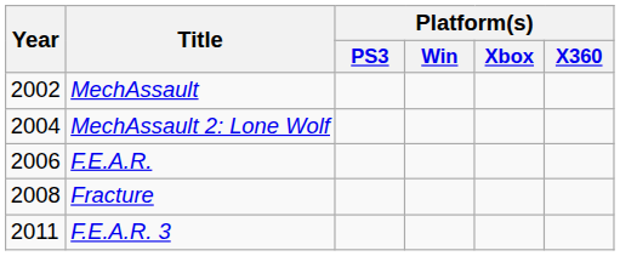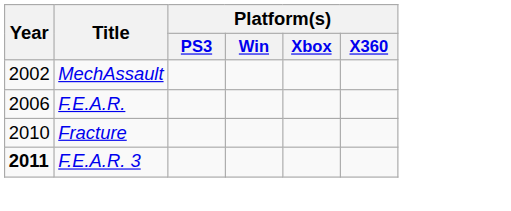- row: 2004 | MechAssault 2: Lone Wolf
Fracture | Year: 2008 -> 2010
F.E.A.R. 3 | Year: normal -> bold
